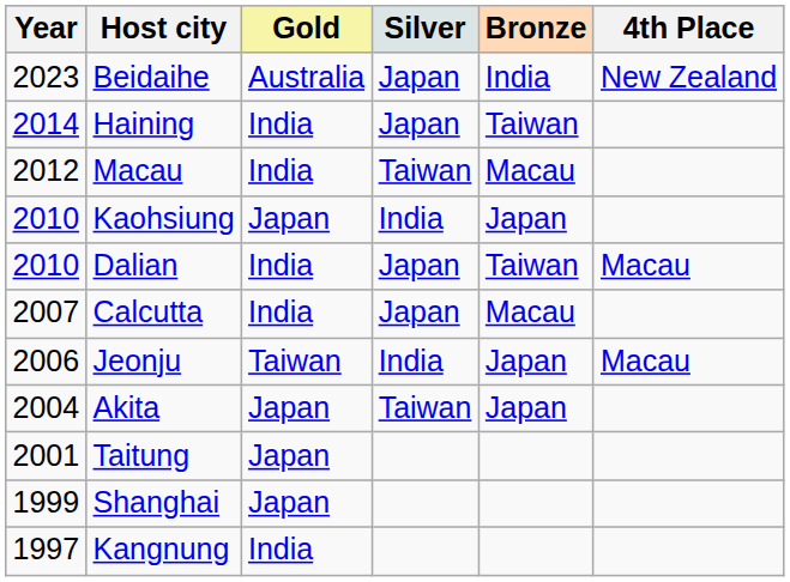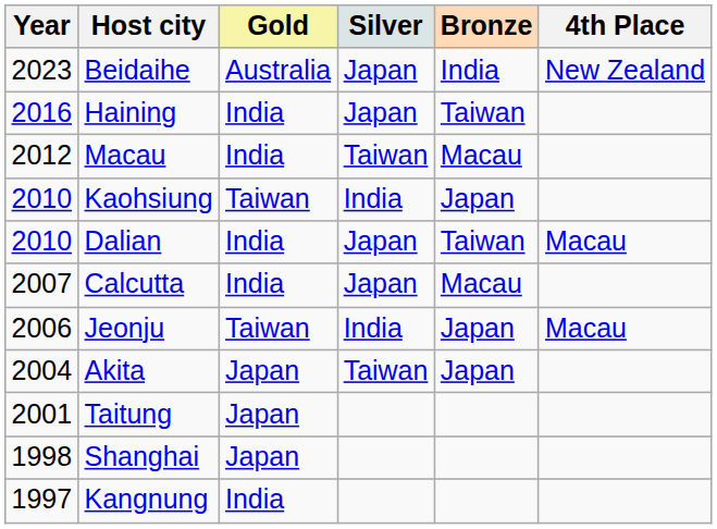Haining | Year: 2014 -> 2016
Kaohsiung | Gold: Japan -> Taiwan
Shanghai | Year: 1999 -> 1998
